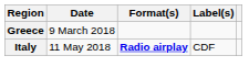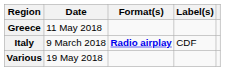Greece | Date: 9 March 2018 -> 11 May 2018
Italy | Date: 11 May 2018 -> 9 March 2018
+ row: Various | 19 May 2018
